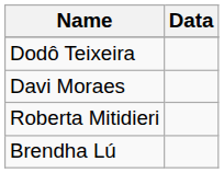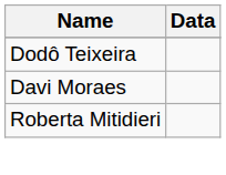- row: Brendha Lú
